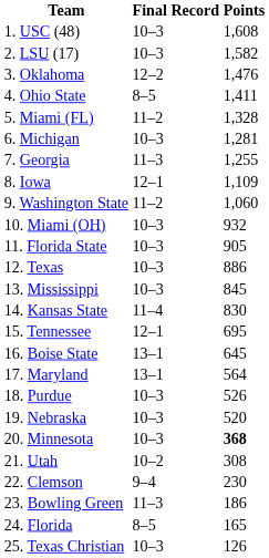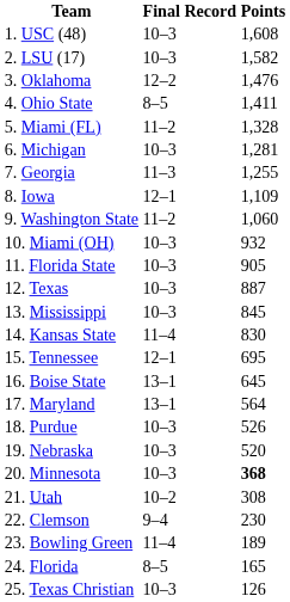12. Texas | Points: 886 -> 887
23. Bowling Green | Final Record: 11–3 -> 11–4
23. Bowling Green | Points: 186 -> 189
